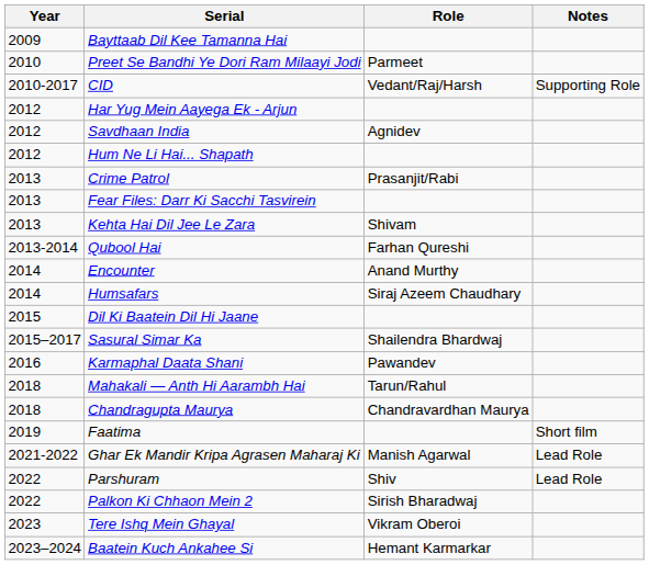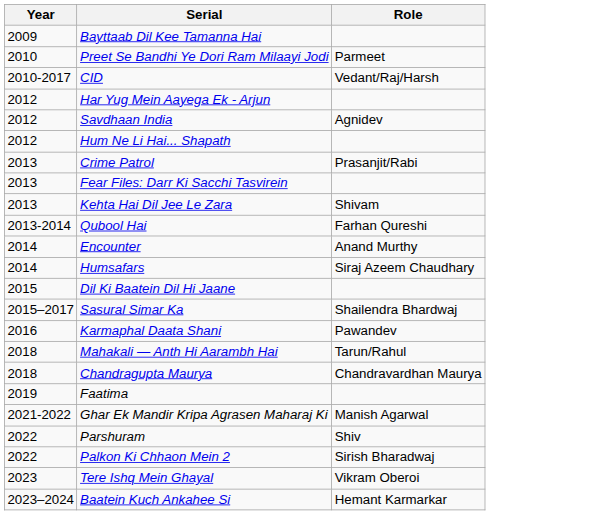- column: Notes | Supporting Role | Short film | Lead Role | Lead Role
